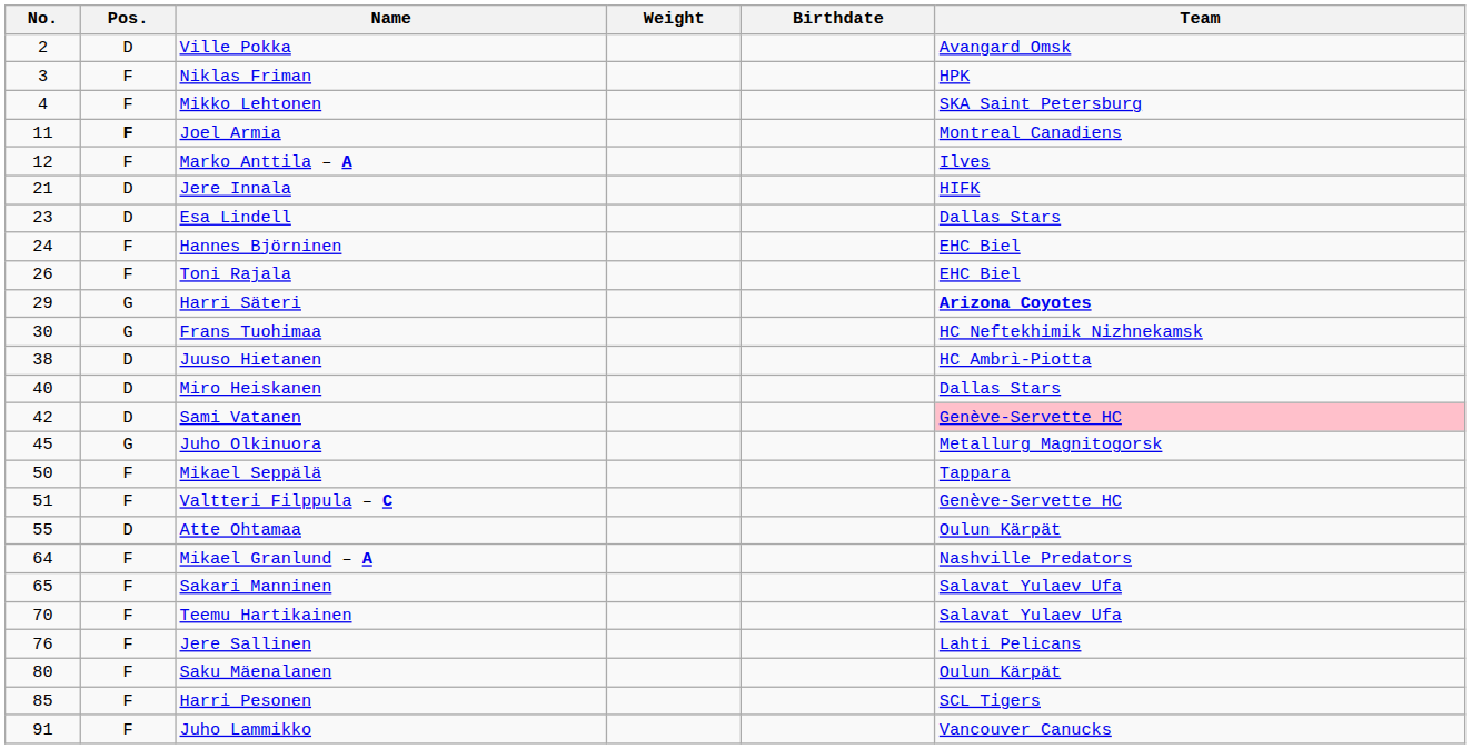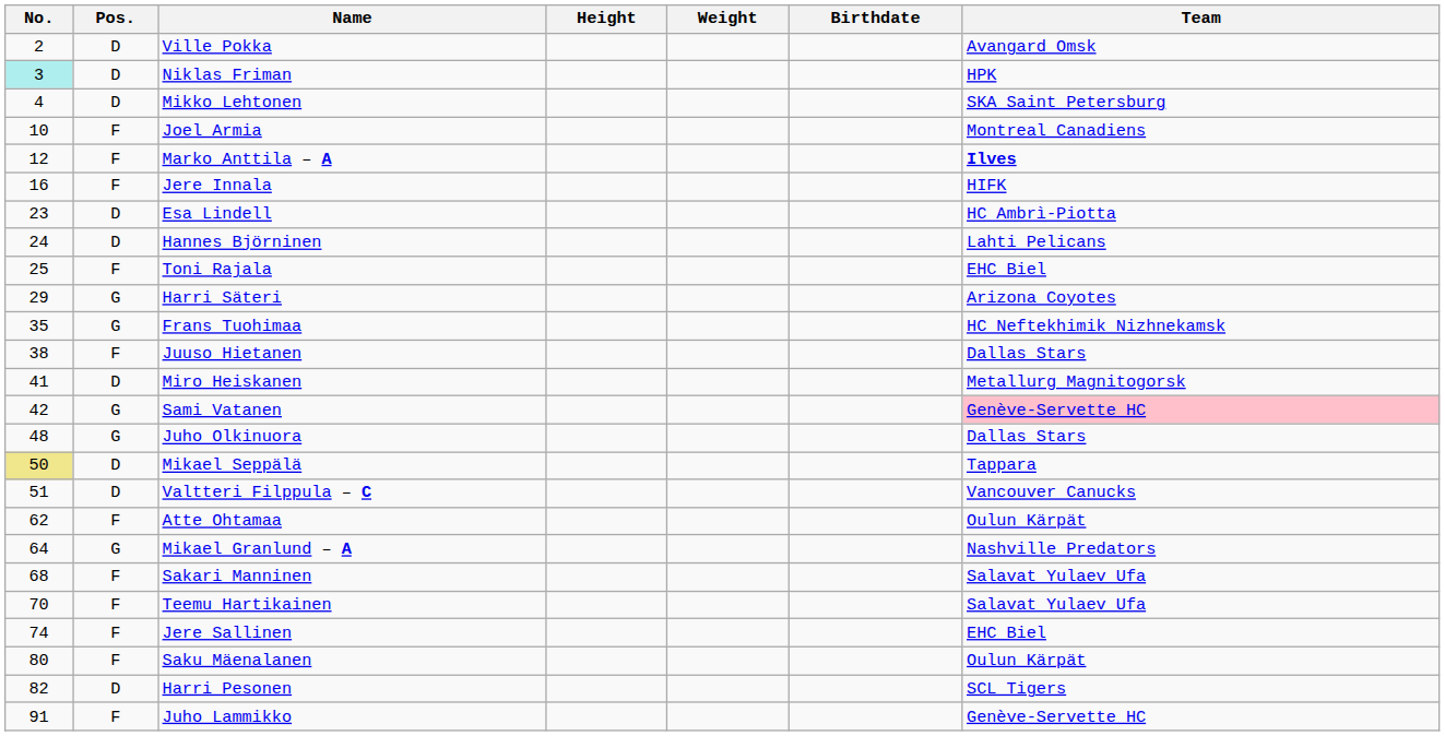+ column: Height
Niklas Friman | No.: no background -> paleturquoise background
Niklas Friman | Pos.: F -> D
Mikko Lehtonen | Pos.: F -> D
Joel Armia | No.: 11 -> 10
Joel Armia | Pos.: bold -> normal
Marko Anttila – A | Team: normal -> bold
Jere Innala | No.: 21 -> 16
Jere Innala | Pos.: D -> F
Esa Lindell | Team: Dallas Stars -> HC Ambrì-Piotta
Hannes Björninen | Pos.: F -> D
Hannes Björninen | Team: EHC Biel -> Lahti Pelicans
Toni Rajala | No.: 26 -> 25
Harri Säteri | Team: bold -> normal
Frans Tuohimaa | No.: 30 -> 35
Juuso Hietanen | Pos.: D -> F
Juuso Hietanen | Team: HC Ambrì-Piotta -> Dallas Stars
Miro Heiskanen | No.: 40 -> 41
Miro Heiskanen | Team: Dallas Stars -> Metallurg Magnitogorsk
Sami Vatanen | Pos.: D -> G
Juho Olkinuora | No.: 45 -> 48
Juho Olkinuora | Team: Metallurg Magnitogorsk -> Dallas Stars
Mikael Seppälä | No.: no background -> khaki background
Mikael Seppälä | Pos.: F -> D
Valtteri Filppula – C | Pos.: F -> D
Valtteri Filppula – C | Team: Genève-Servette HC -> Vancouver Canucks
Atte Ohtamaa | No.: 55 -> 62
Atte Ohtamaa | Pos.: D -> F
Mikael Granlund – A | Pos.: F -> G
Sakari Manninen | No.: 65 -> 68
Jere Sallinen | No.: 76 -> 74
Jere Sallinen | Team: Lahti Pelicans -> EHC Biel
Harri Pesonen | No.: 85 -> 82
Harri Pesonen | Pos.: F -> D
Juho Lammikko | Team: Vancouver Canucks -> Genève-Servette HC
